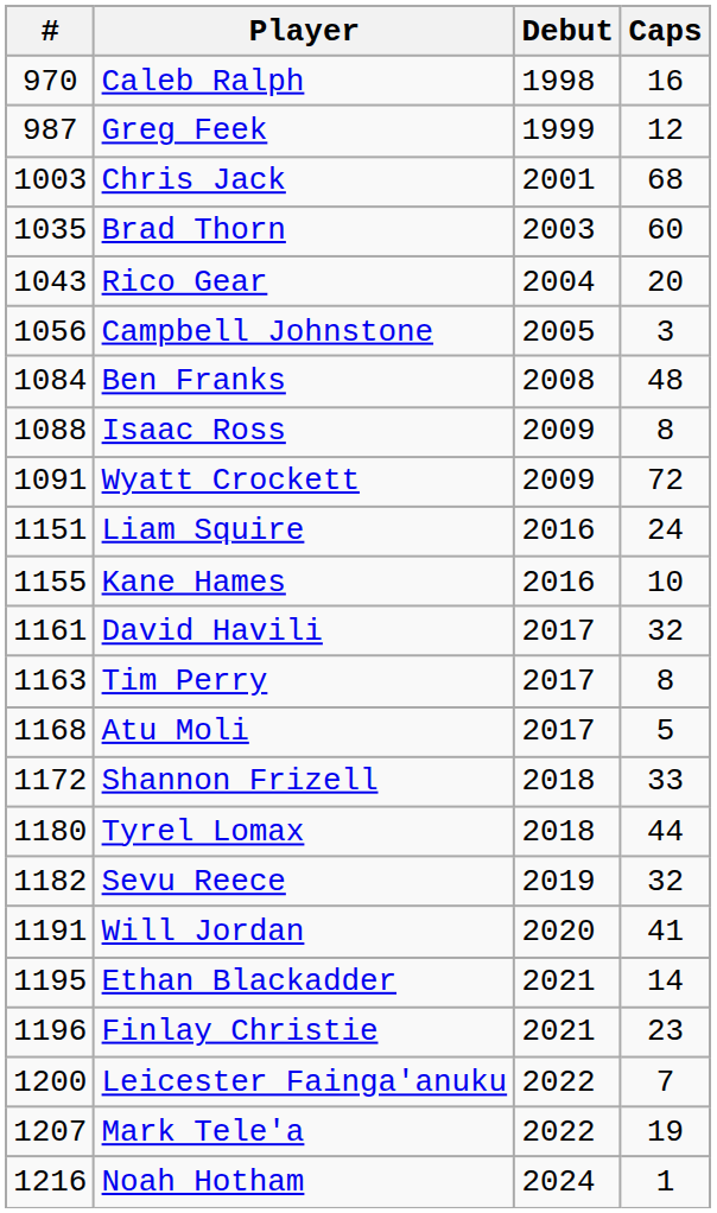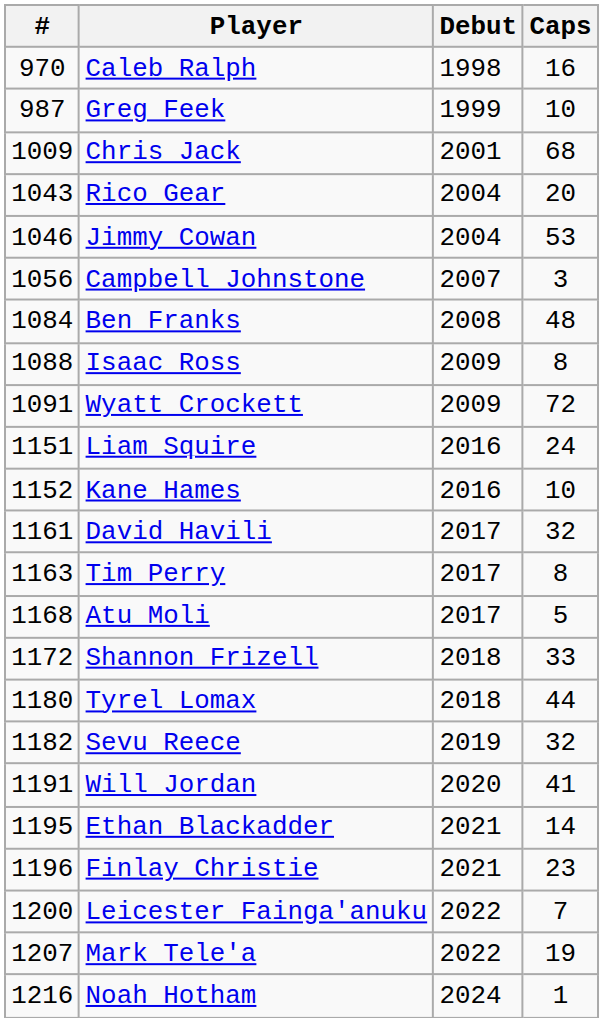Greg Feek | Caps: 12 -> 10
Chris Jack | #: 1003 -> 1009
- row: 1035 | Brad Thorn | 2003 | 60
+ row: 1046 | Jimmy Cowan | 2004 | 53
Campbell Johnstone | Debut: 2005 -> 2007
Kane Hames | #: 1155 -> 1152
